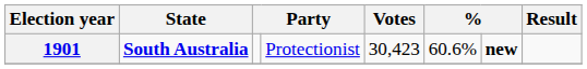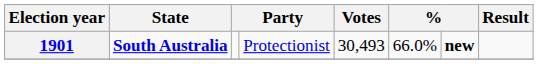1901 | Votes: 30,423 -> 30,493
1901 | column 6: 60.6% -> 66.0%
